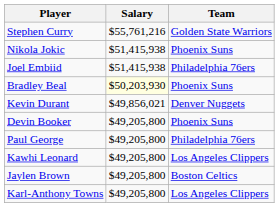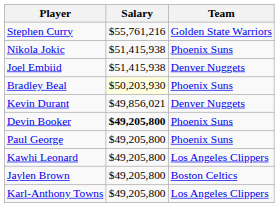Joel Embiid | Team: Philadelphia 76ers -> Denver Nuggets
Devin Booker | Salary: normal -> bold
Paul George | Team: Philadelphia 76ers -> Phoenix Suns
